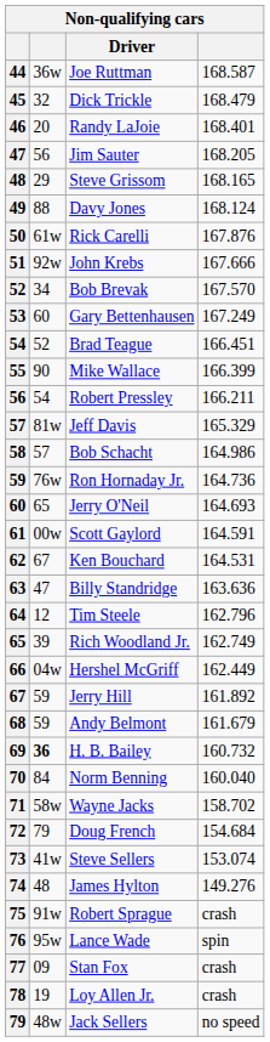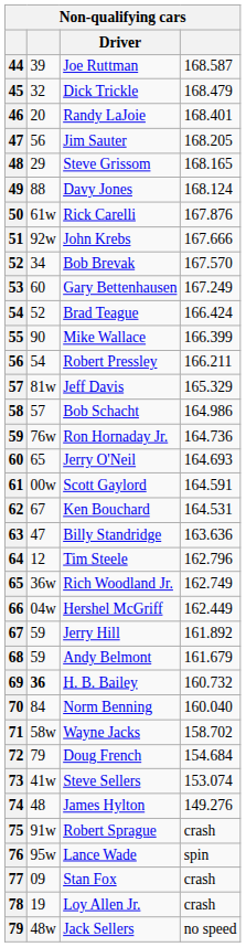Joe Ruttman | column 2: 36w -> 39
Brad Teague | column 4: 166.451 -> 166.424
Rich Woodland Jr. | column 2: 39 -> 36w
